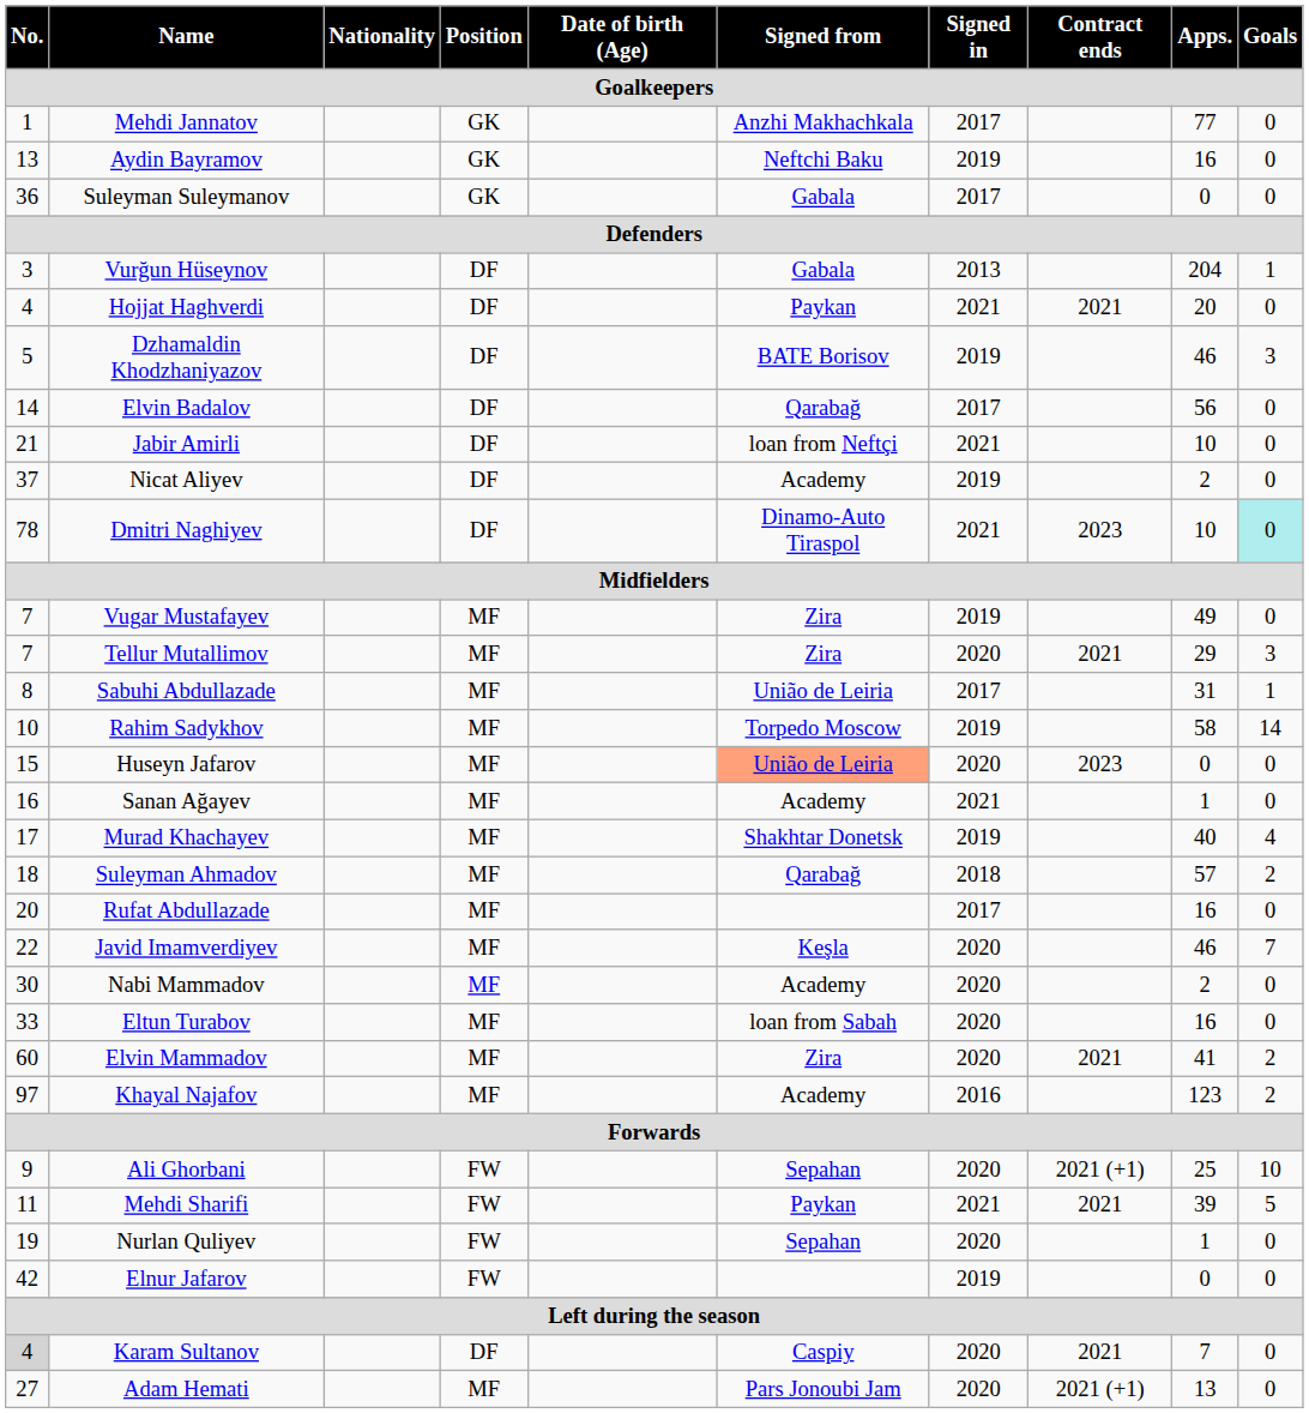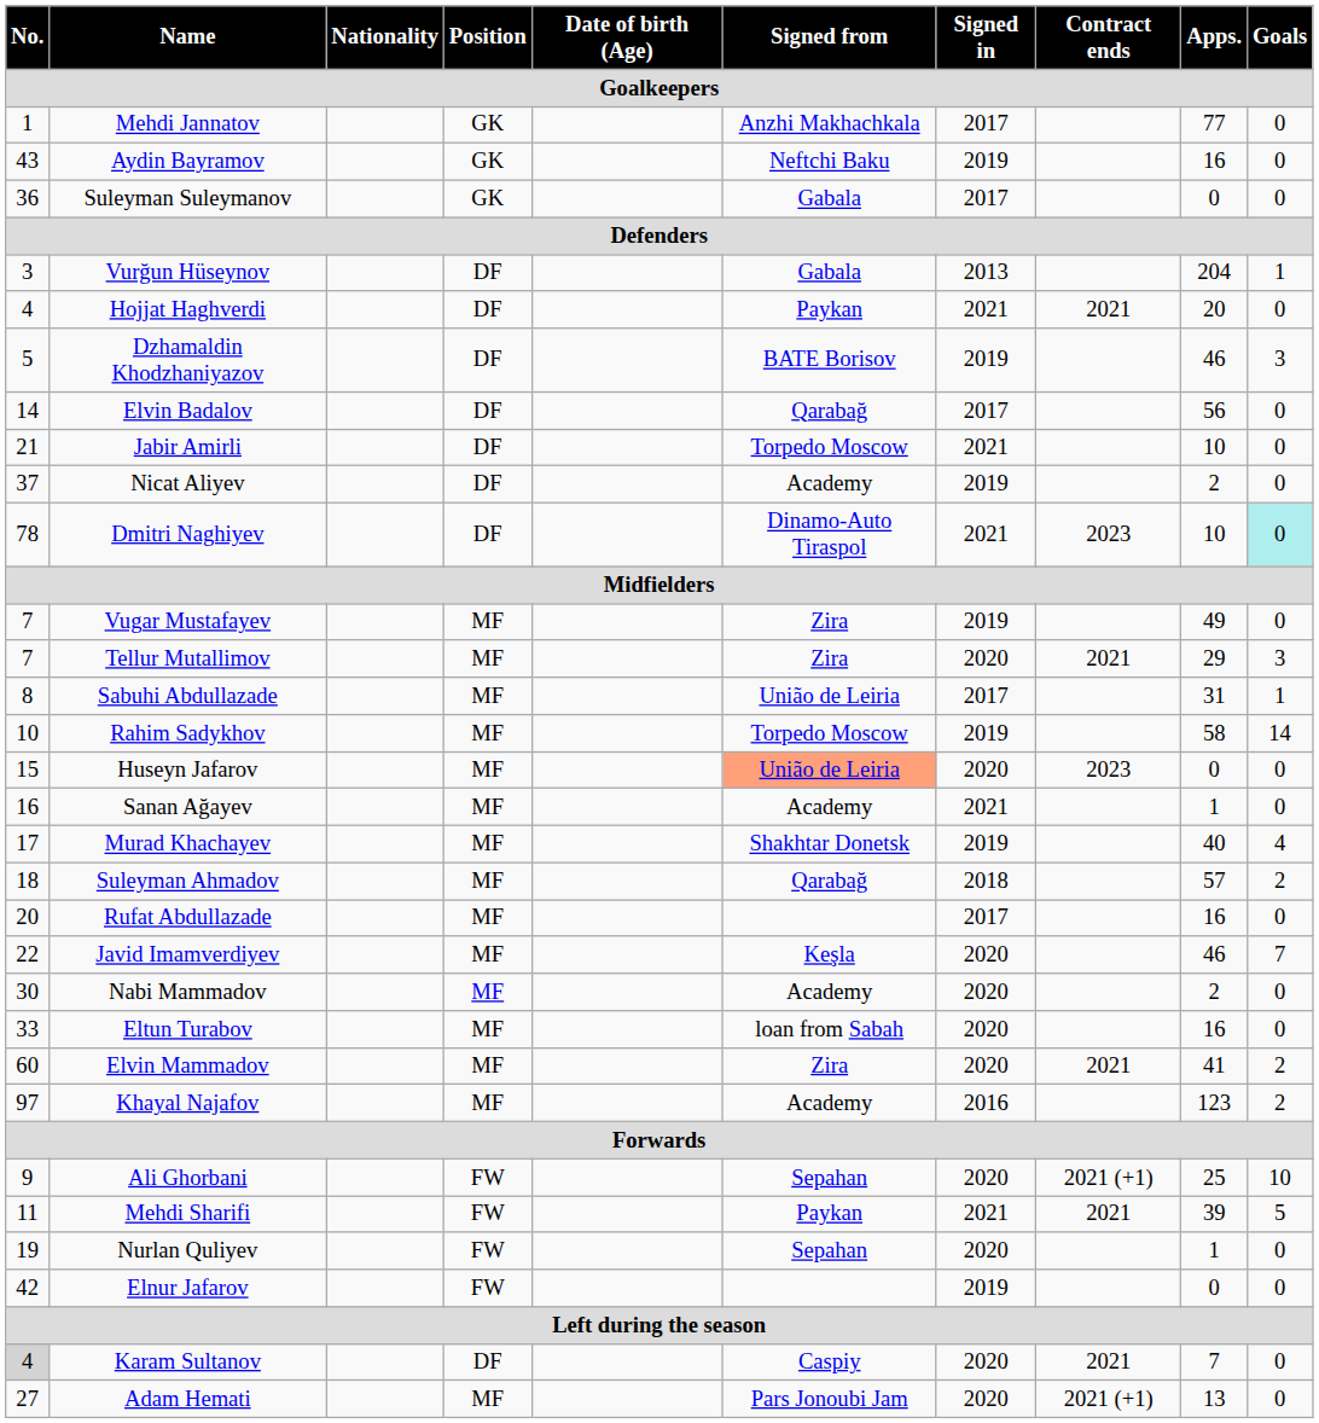Aydin Bayramov | No.: 13 -> 43
Jabir Amirli | Signed from: loan from Neftçi -> Torpedo Moscow
